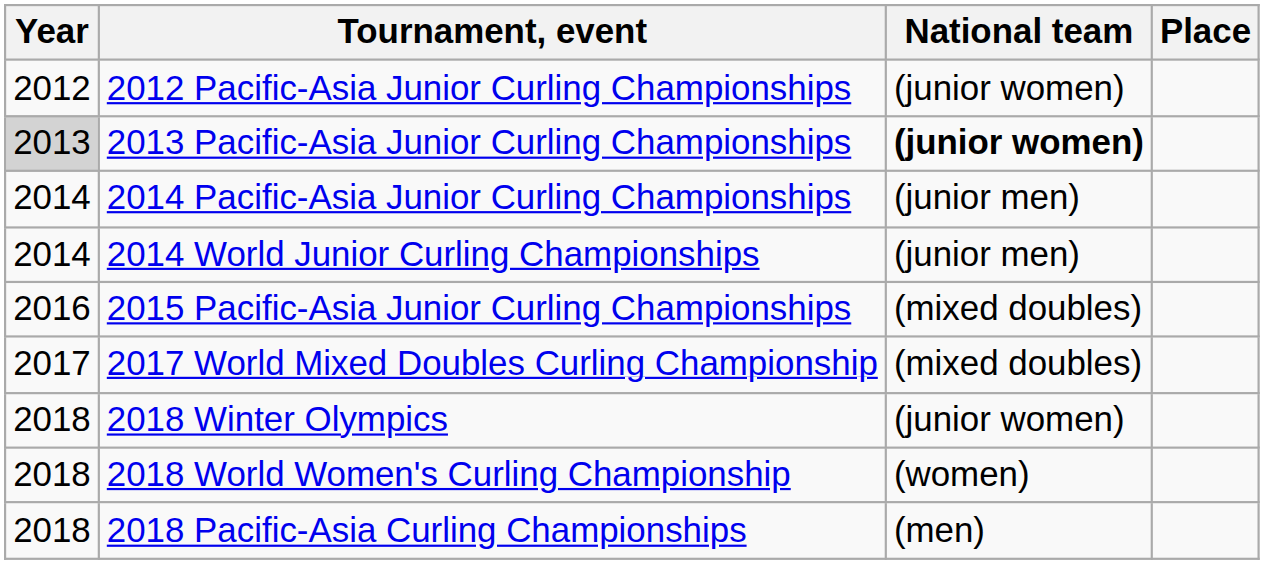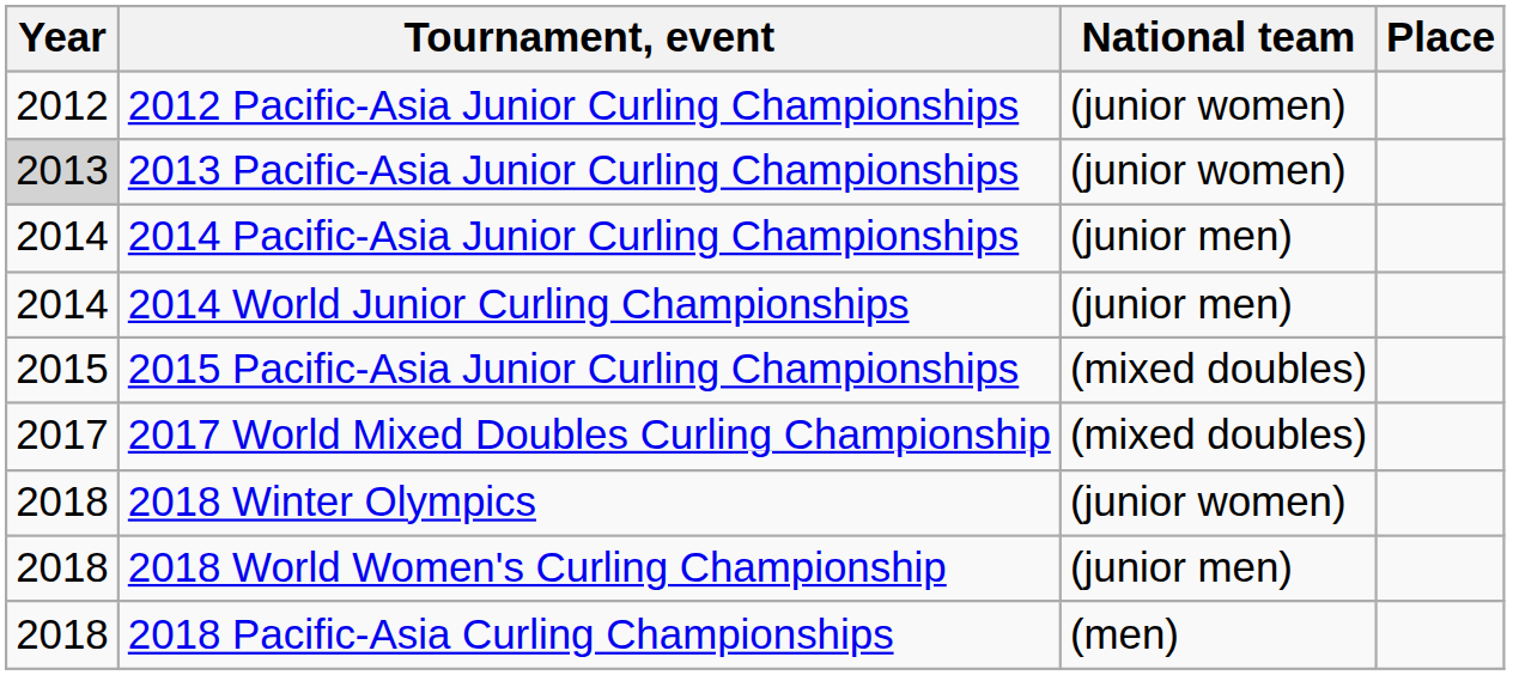2013 Pacific-Asia Junior Curling Championships | National team: bold -> normal
2015 Pacific-Asia Junior Curling Championships | Year: 2016 -> 2015
2018 World Women's Curling Championship | National team: (women) -> (junior men)
